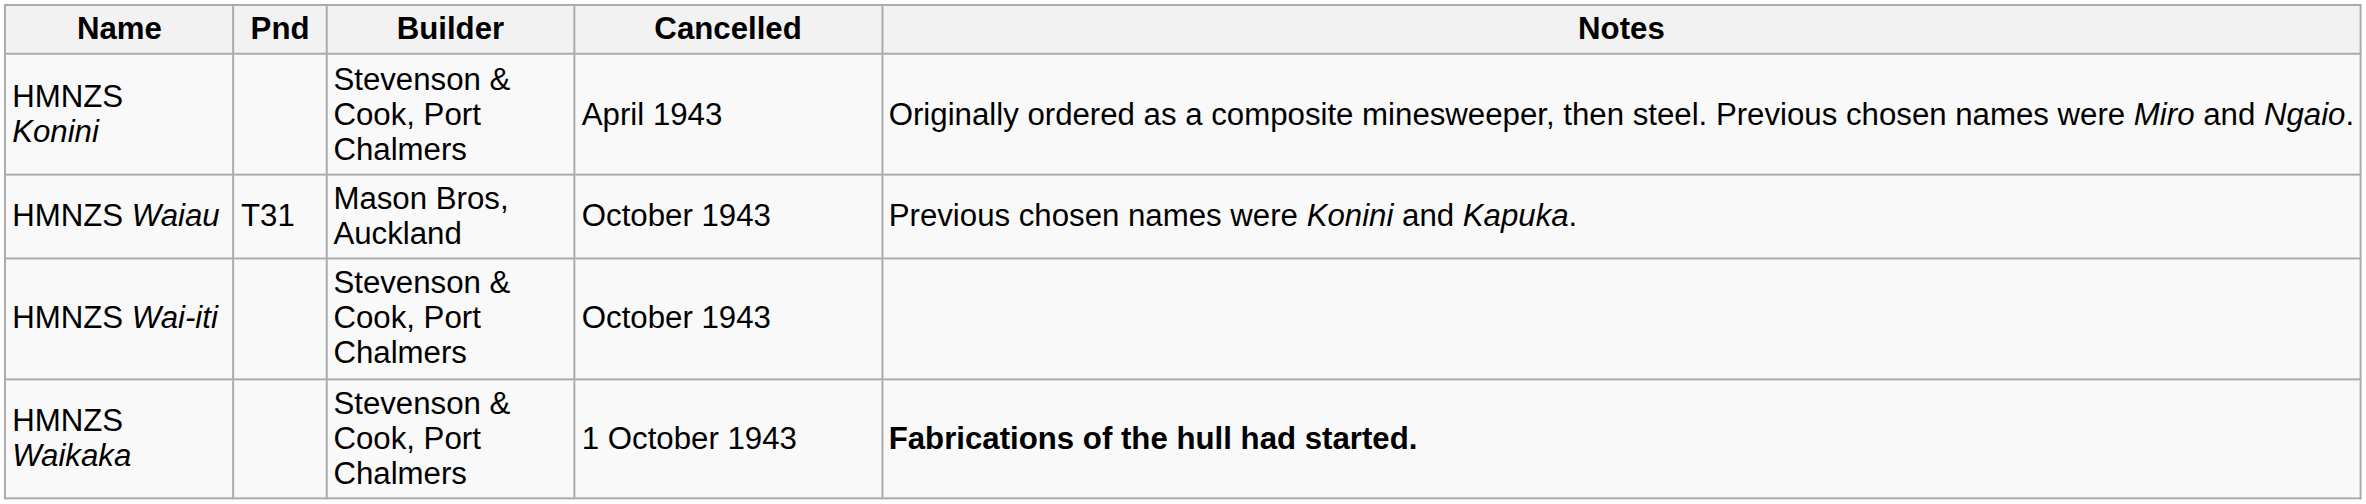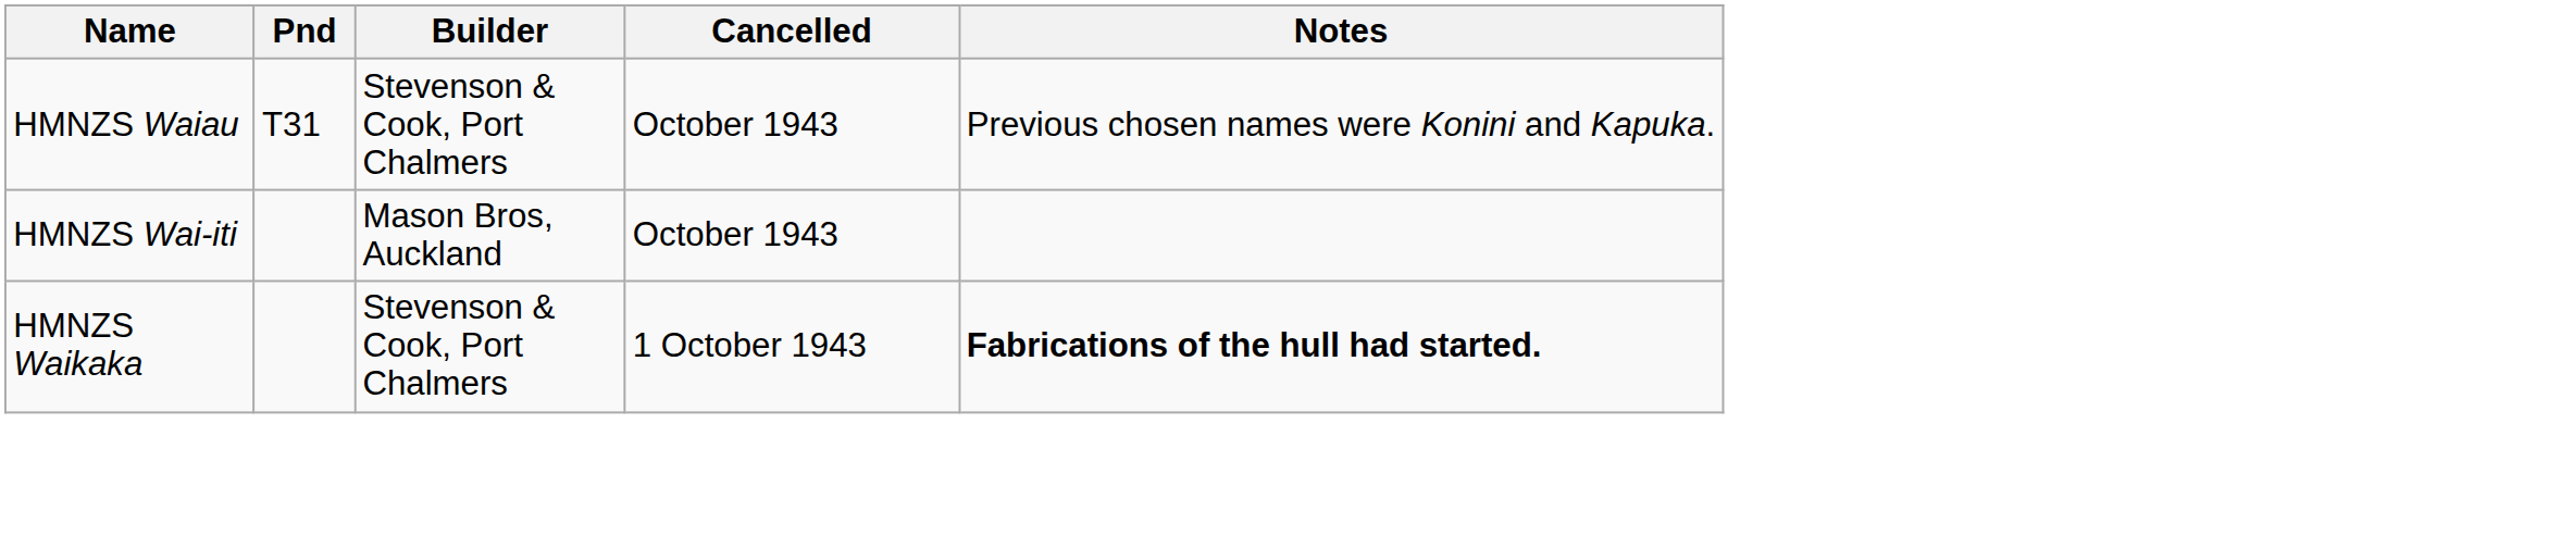- row: HMNZS Konini | Stevenson & Cook, Port Chalmers | April 1943 | Originally ordered as a composite minesweeper, then steel. Previous chosen names were Miro and Ngaio.
HMNZS Waiau | Builder: Mason Bros, Auckland -> Stevenson & Cook, Port Chalmers
HMNZS Wai-iti | Builder: Stevenson & Cook, Port Chalmers -> Mason Bros, Auckland
